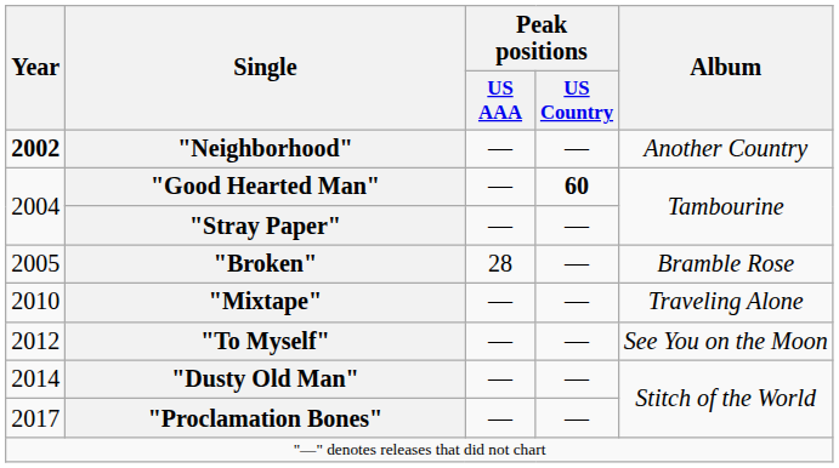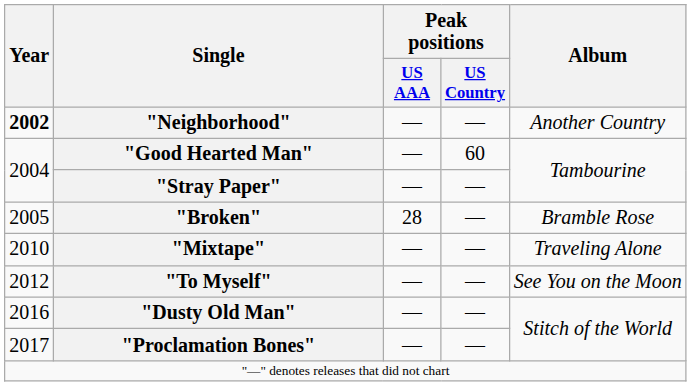"Good Hearted Man" | Peak positions / US Country: bold -> normal
"Dusty Old Man" | Year: 2014 -> 2016
